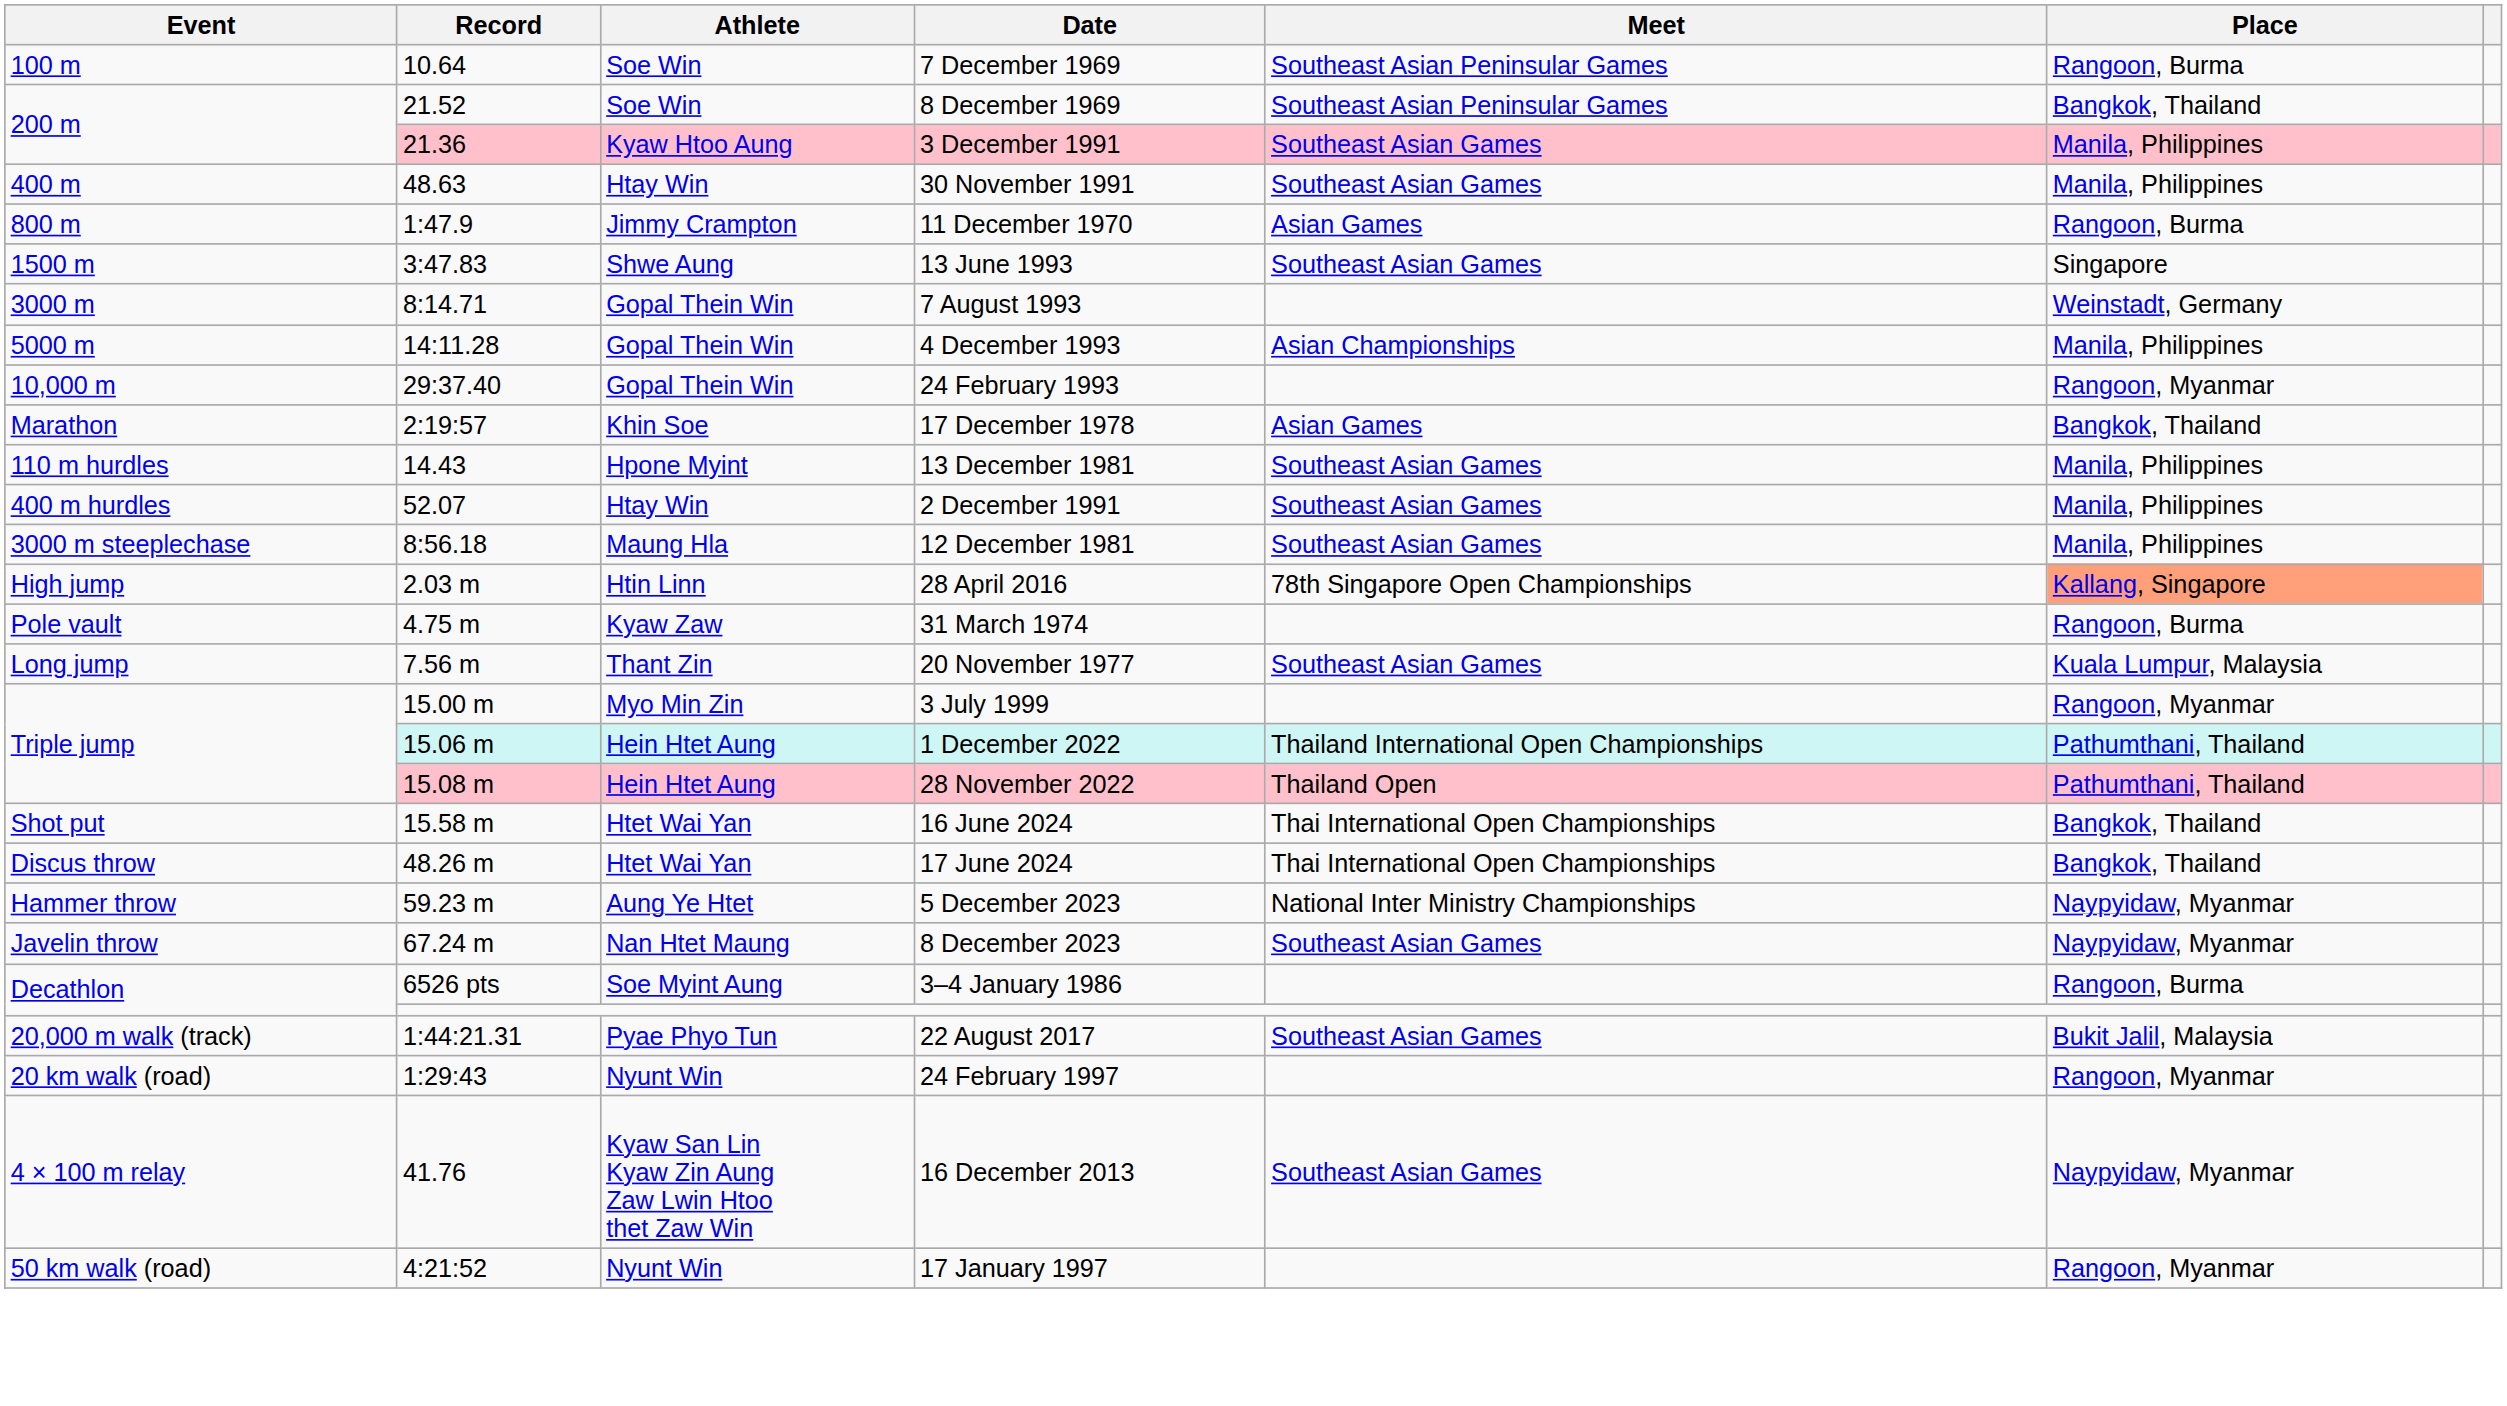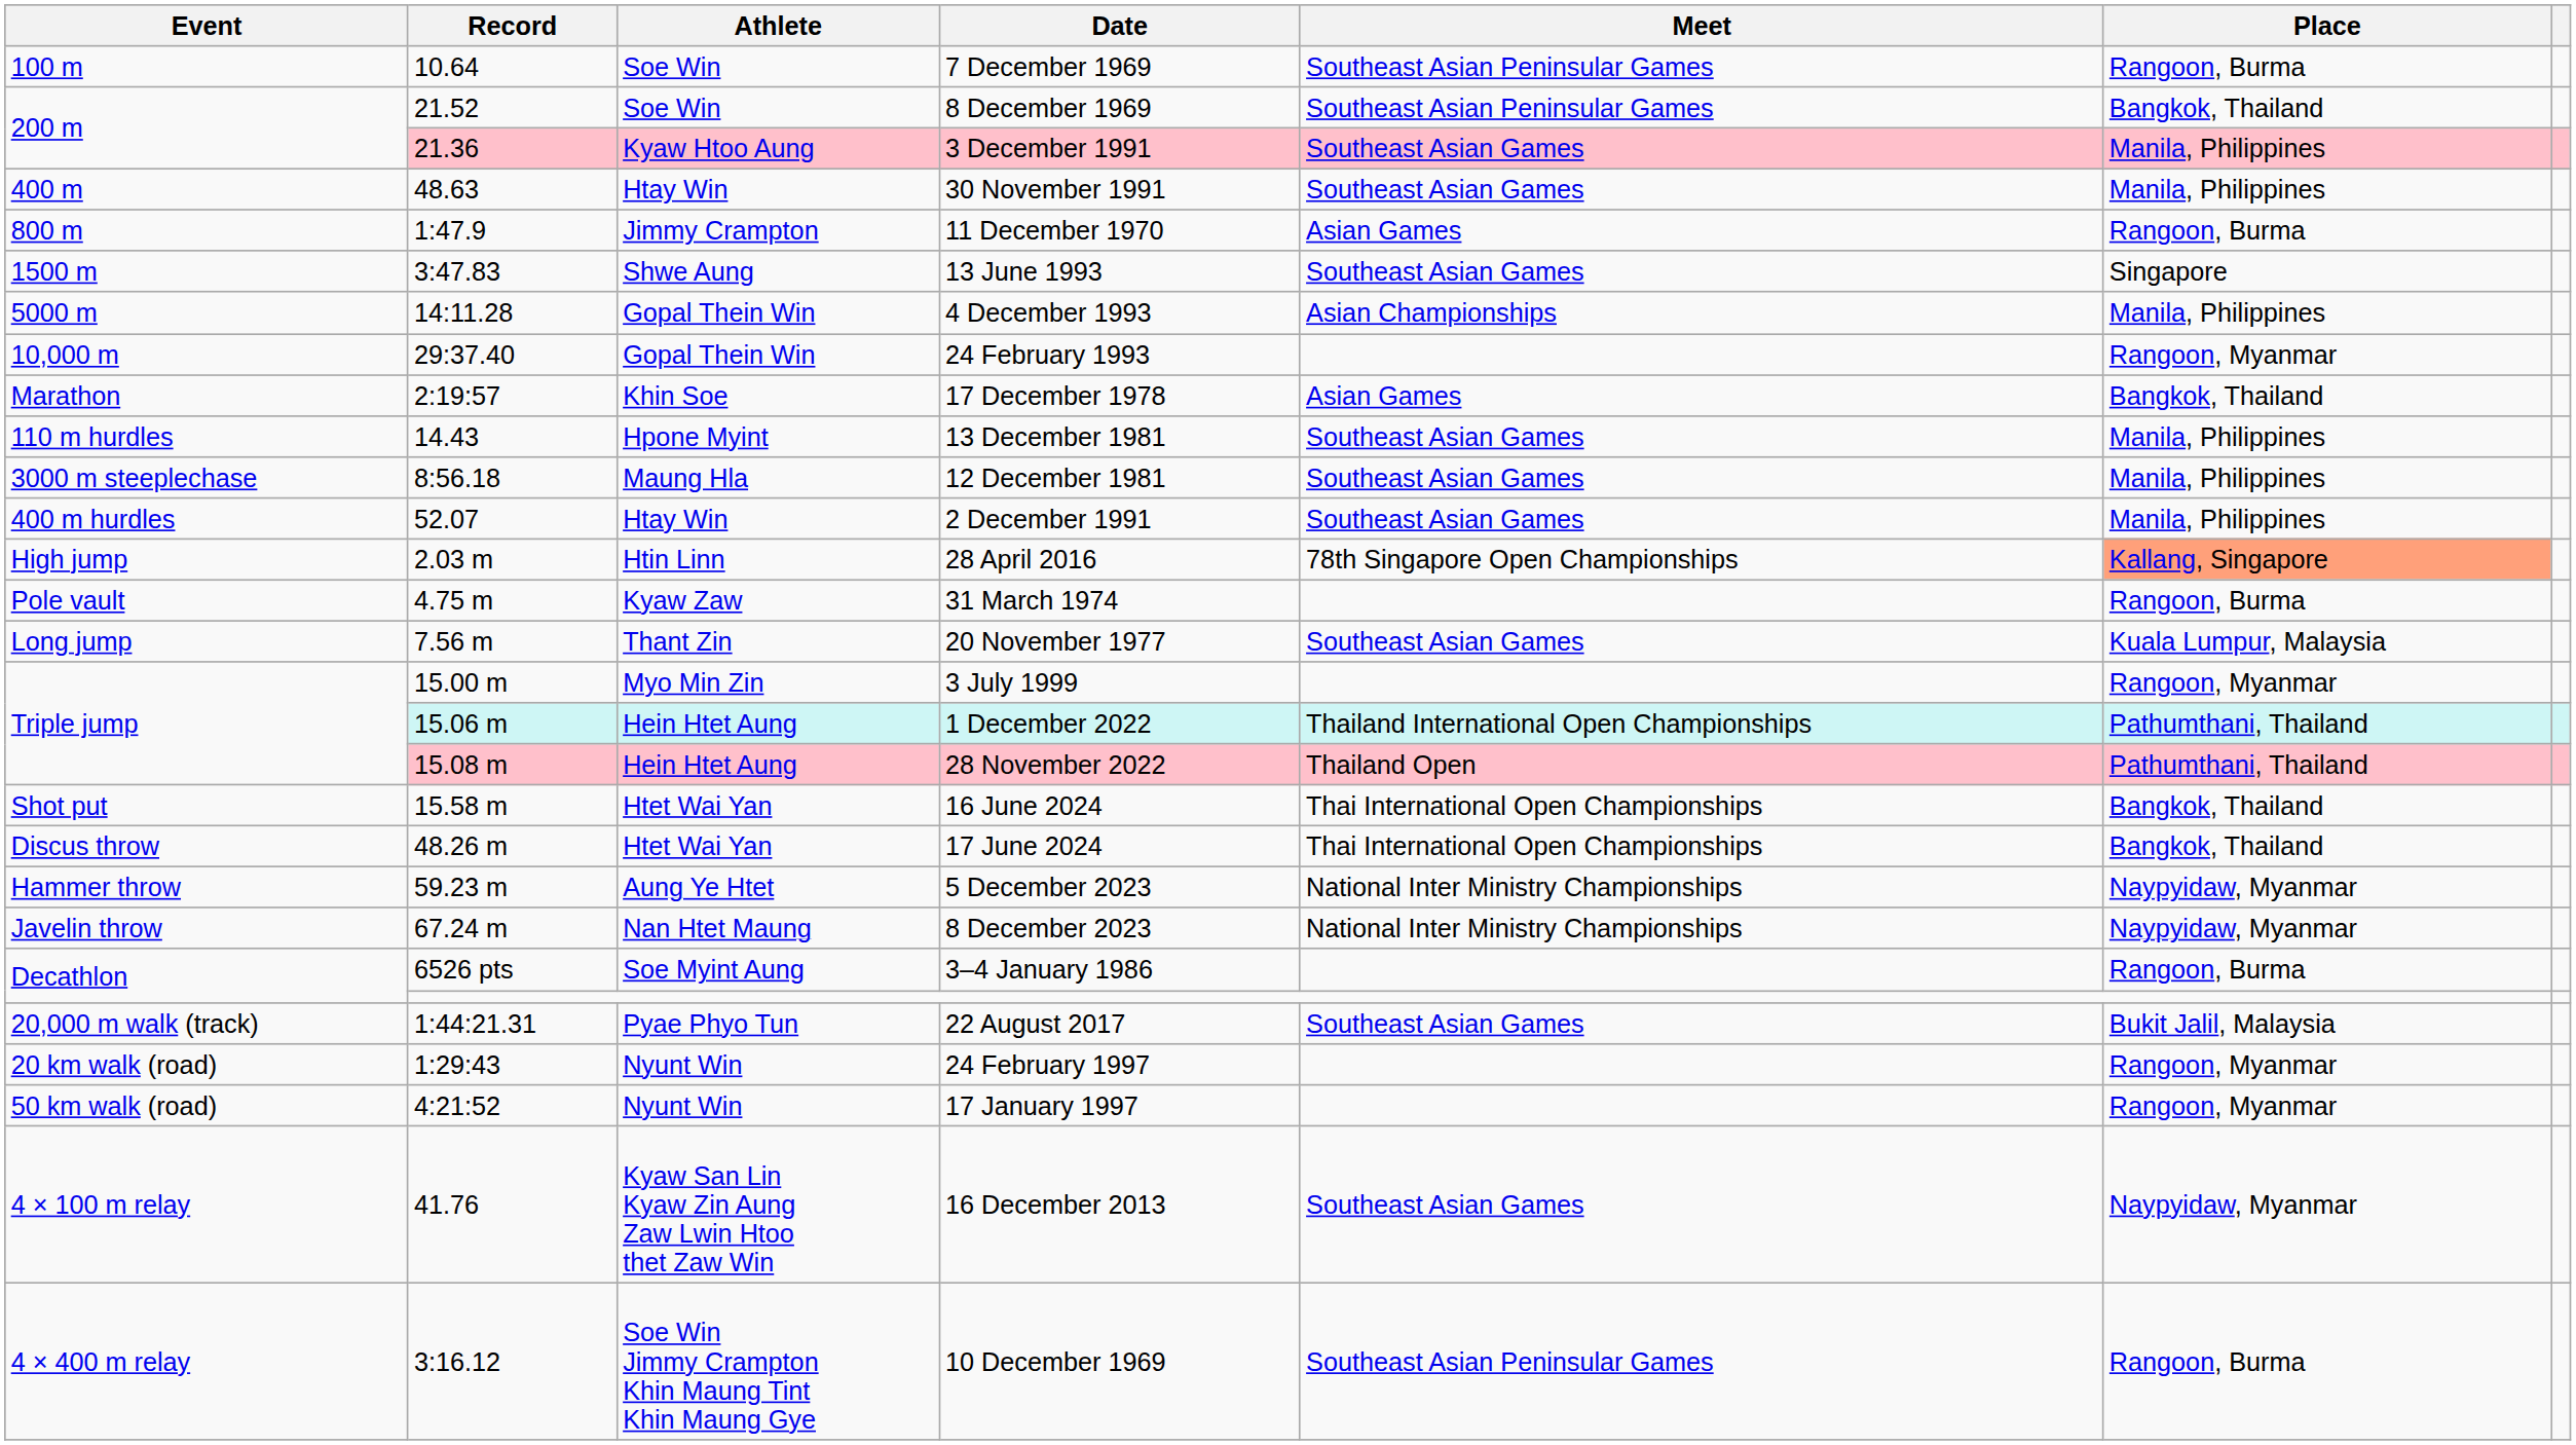- row: 3000 m | 8:14.71 | Gopal Thein Win | 7 August 1993 | Weinstadt, Germany
rows swapped: 2 December 1991 <-> 12 December 1981
8 December 2023 | Meet: Southeast Asian Games -> National Inter Ministry Championships
rows swapped: 17 January 1997 <-> 16 December 2013
+ row: 4 × 400 m relay | 3:16.12 | Soe Win Jimmy Crampton Khin Maung Tint Khin Maung Gye | 10 December 1969 | Southeast Asian Peninsular Games | Rangoon, Burma
